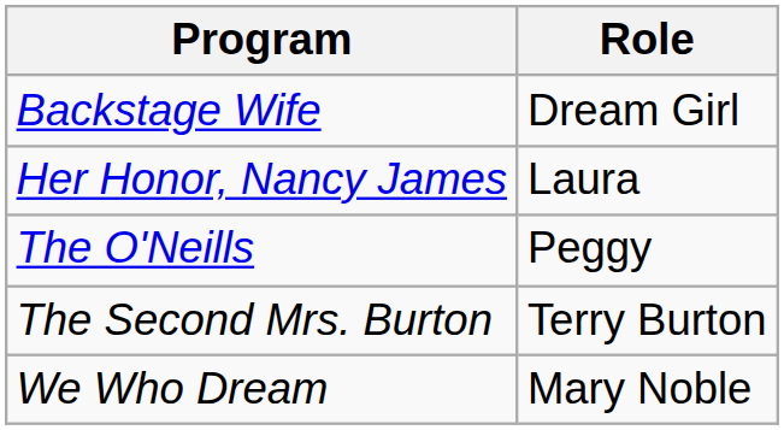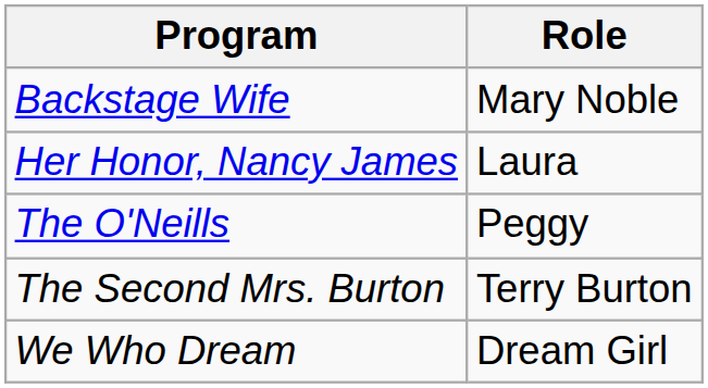Backstage Wife | Role: Dream Girl -> Mary Noble
We Who Dream | Role: Mary Noble -> Dream Girl
